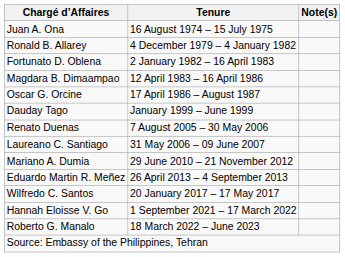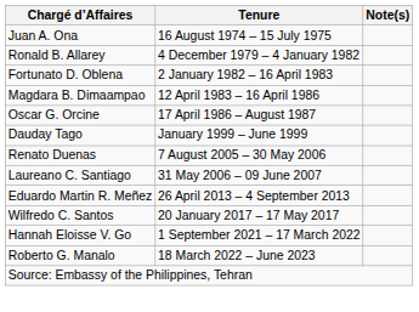- row: Mariano A. Dumia | 29 June 2010 – 21 November 2012
